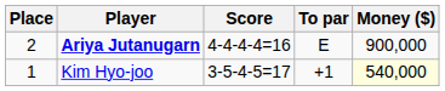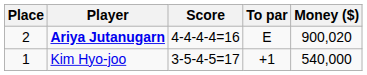Ariya Jutanugarn | Money ($): 900,000 -> 900,020
Kim Hyo-joo | Money ($): lightyellow background -> no background
